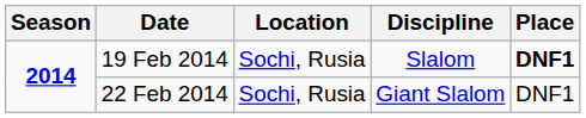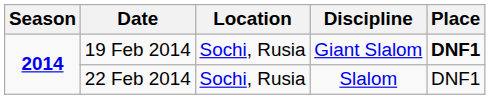19 Feb 2014 | Discipline: Slalom -> Giant Slalom
22 Feb 2014 | Discipline: Giant Slalom -> Slalom
